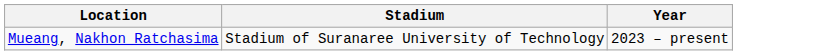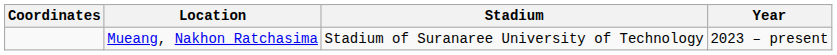+ column: Coordinates
